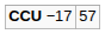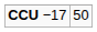CCU −17 | column 2: 57 -> 50
